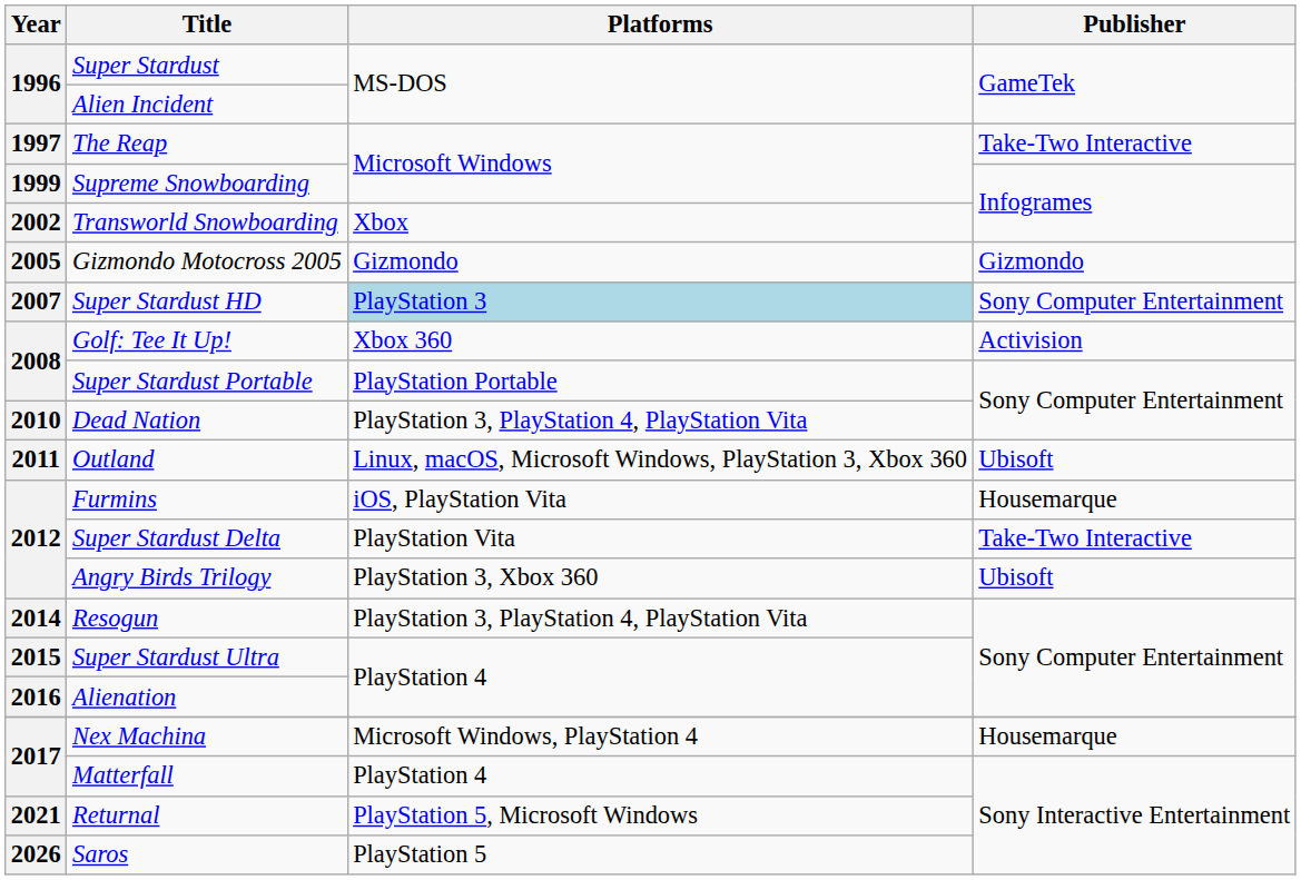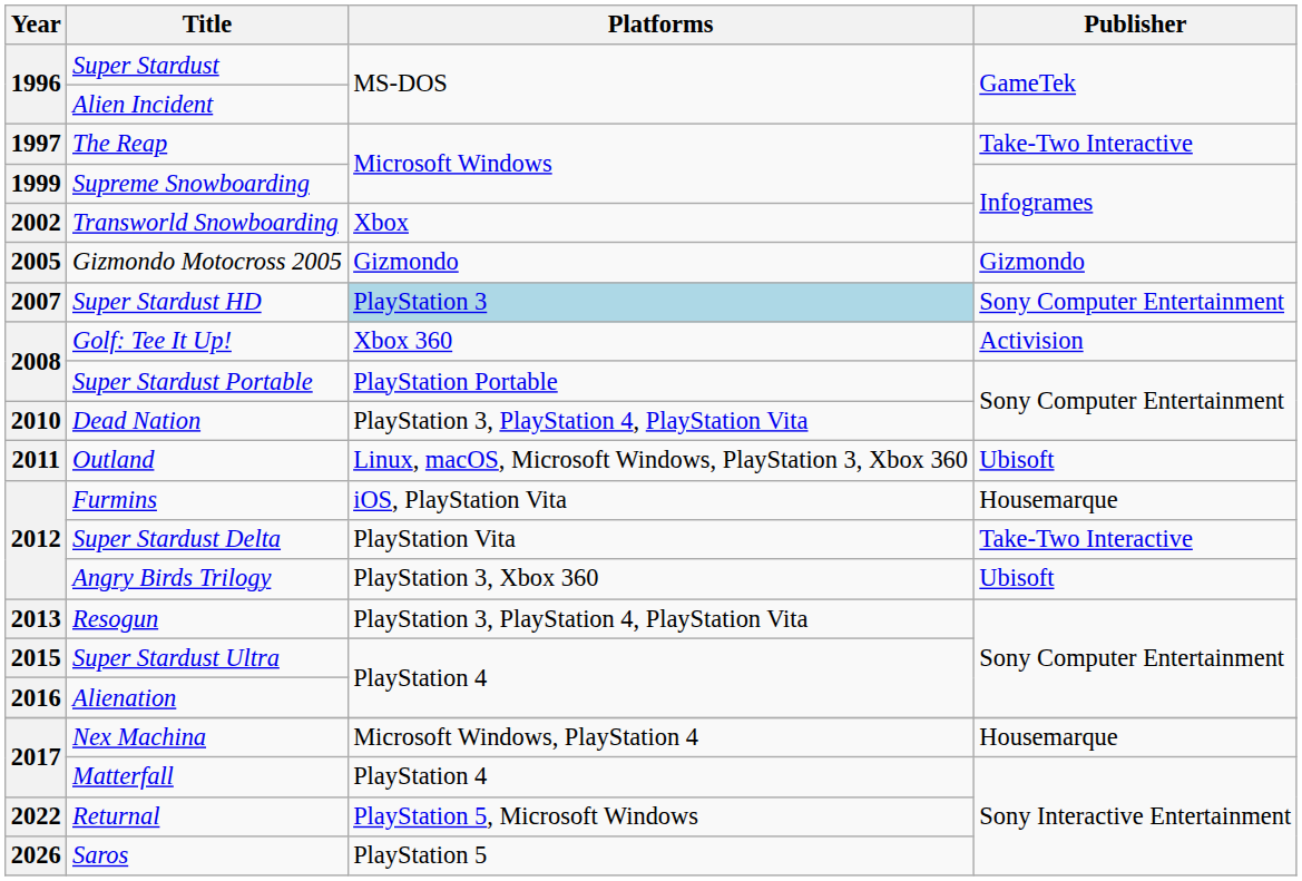Resogun | Year: 2014 -> 2013
Returnal | Year: 2021 -> 2022
